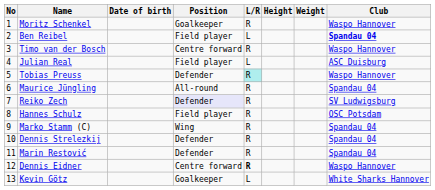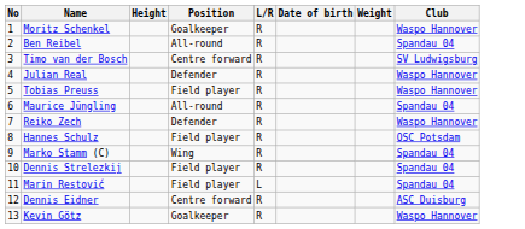columns swapped: Date of birth <-> Height
Ben Reibel | Position: Field player -> All-round
Ben Reibel | L/R: L -> R
Ben Reibel | Club: bold -> normal
Timo van der Bosch | Club: Waspo Hannover -> SV Ludwigsburg
Julian Real | Position: Field player -> Defender
Julian Real | L/R: L -> R
Julian Real | Club: ASC Duisburg -> Waspo Hannover
Tobias Preuss | Position: Defender -> Field player
Tobias Preuss | L/R: paleturquoise background -> no background
Reiko Zech | Position: lavender background -> no background
Reiko Zech | Club: SV Ludwigsburg -> Waspo Hannover
Dennis Strelezkij | Position: Defender -> Field player
Marin Restović | Position: Defender -> Field player
Marin Restović | L/R: R -> L
Dennis Eidner | L/R: bold -> normal
Dennis Eidner | Club: Waspo Hannover -> ASC Duisburg
Kevin Götz | L/R: L -> R
Kevin Götz | Club: White Sharks Hannover -> Waspo Hannover
